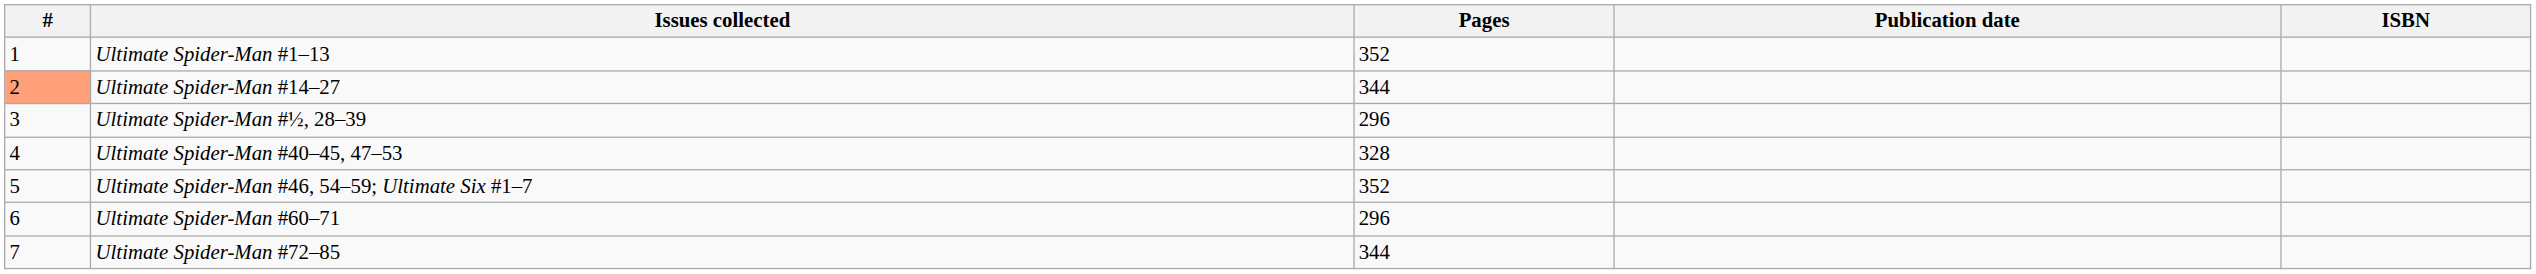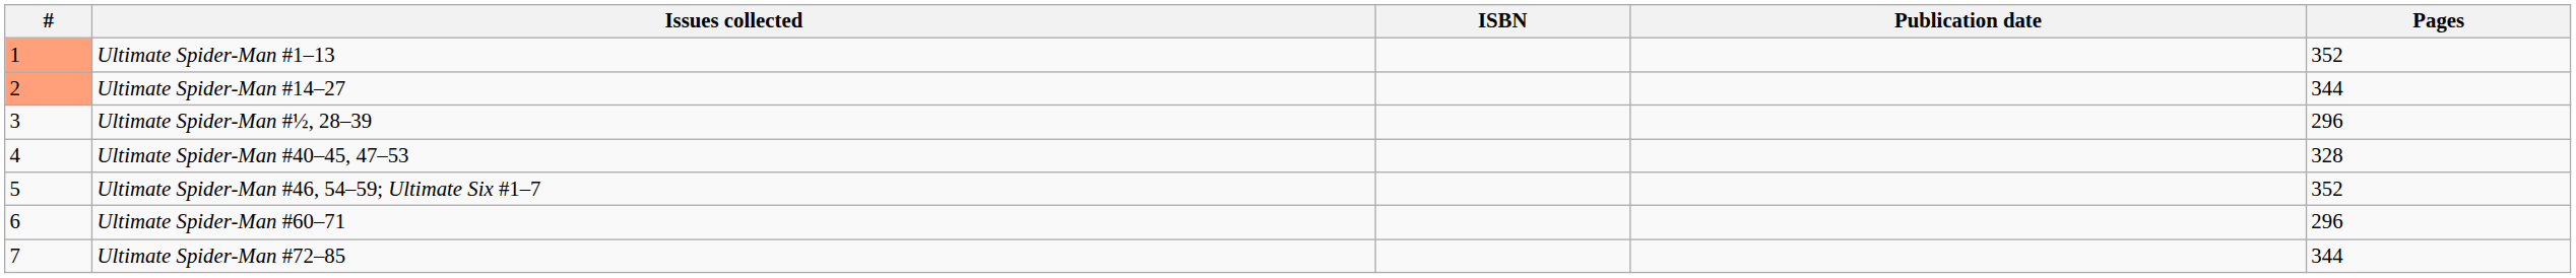columns swapped: Pages <-> ISBN
Ultimate Spider-Man #1–13 | #: no background -> lightsalmon background
